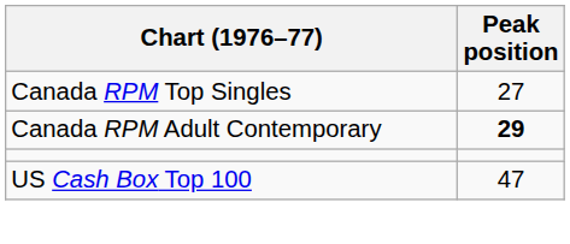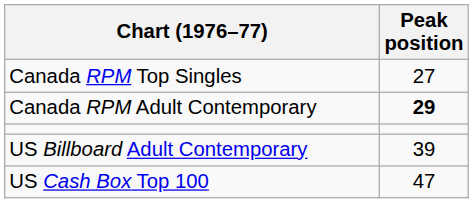+ row: US Billboard Adult Contemporary | 39
